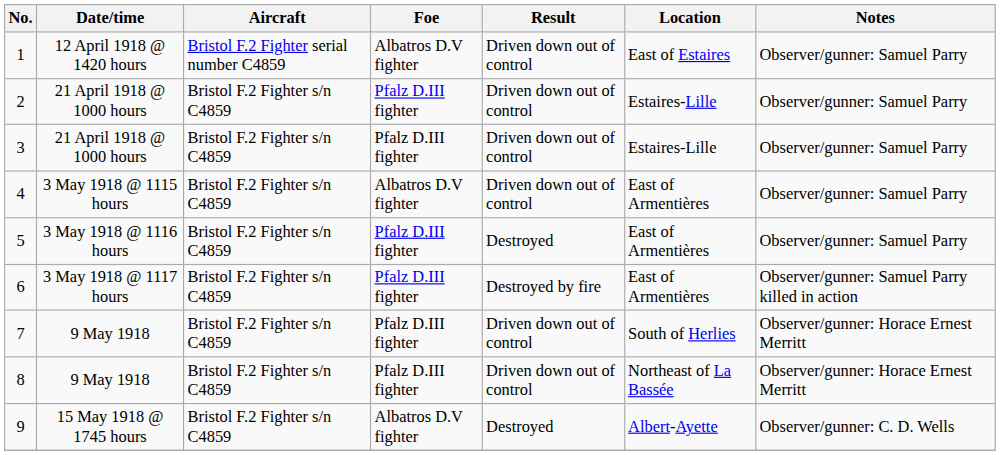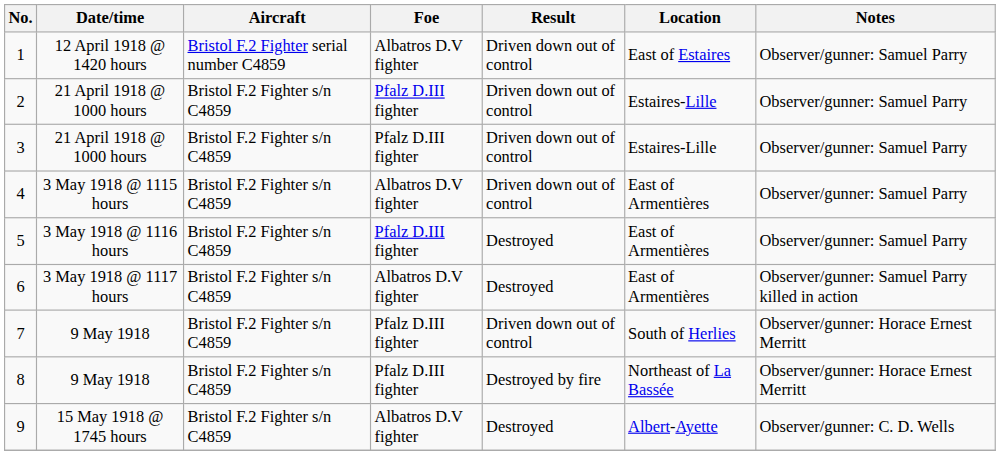6 | Foe: Pfalz D.III fighter -> Albatros D.V fighter
6 | Result: Destroyed by fire -> Destroyed
8 | Result: Driven down out of control -> Destroyed by fire
